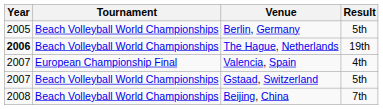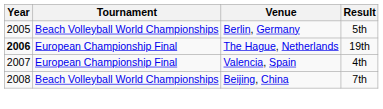The Hague, Netherlands | Tournament: Beach Volleyball World Championships -> European Championship Final
- row: 2007 | Beach Volleyball World Championships | Gstaad, Switzerland | 5th
